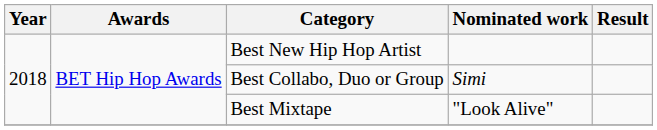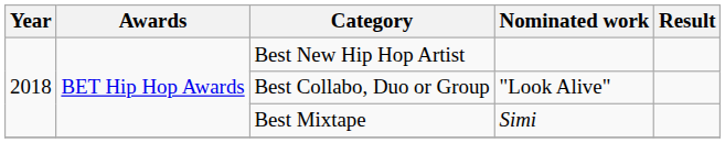Best Collabo, Duo or Group | Nominated work: Simi -> "Look Alive"
Best Mixtape | Nominated work: "Look Alive" -> Simi
